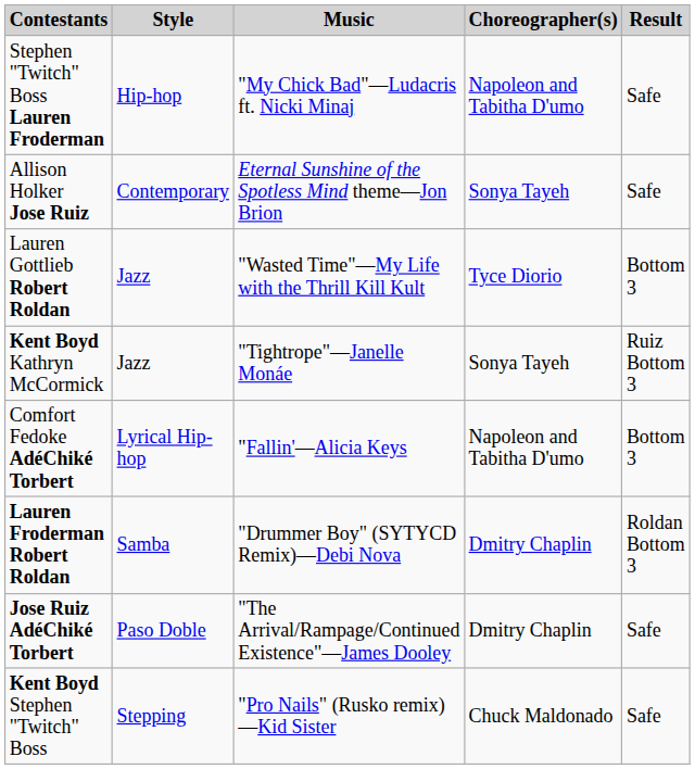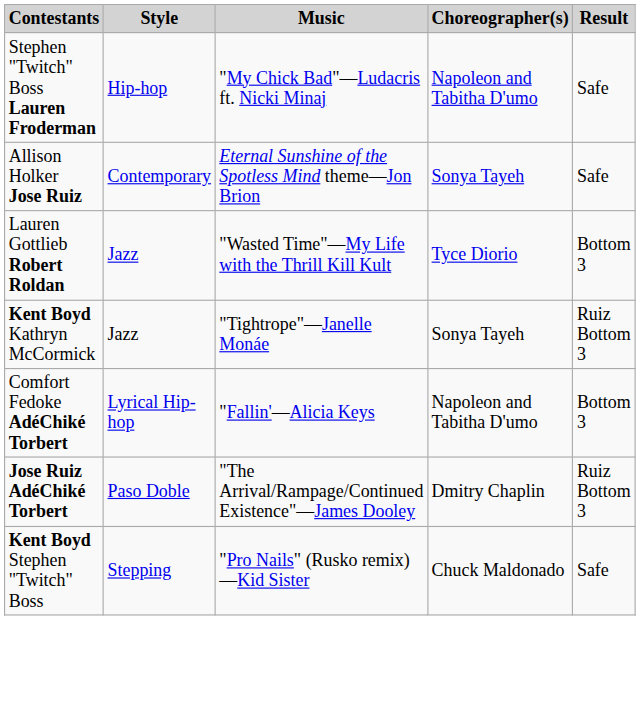- row: Lauren Froderman Robert Roldan | Samba | "Drummer Boy" (SYTYCD Remix)—Debi Nova | Dmitry Chaplin | Roldan Bottom 3
Jose Ruiz AdéChiké Torbert | Result: Safe -> Ruiz Bottom 3
